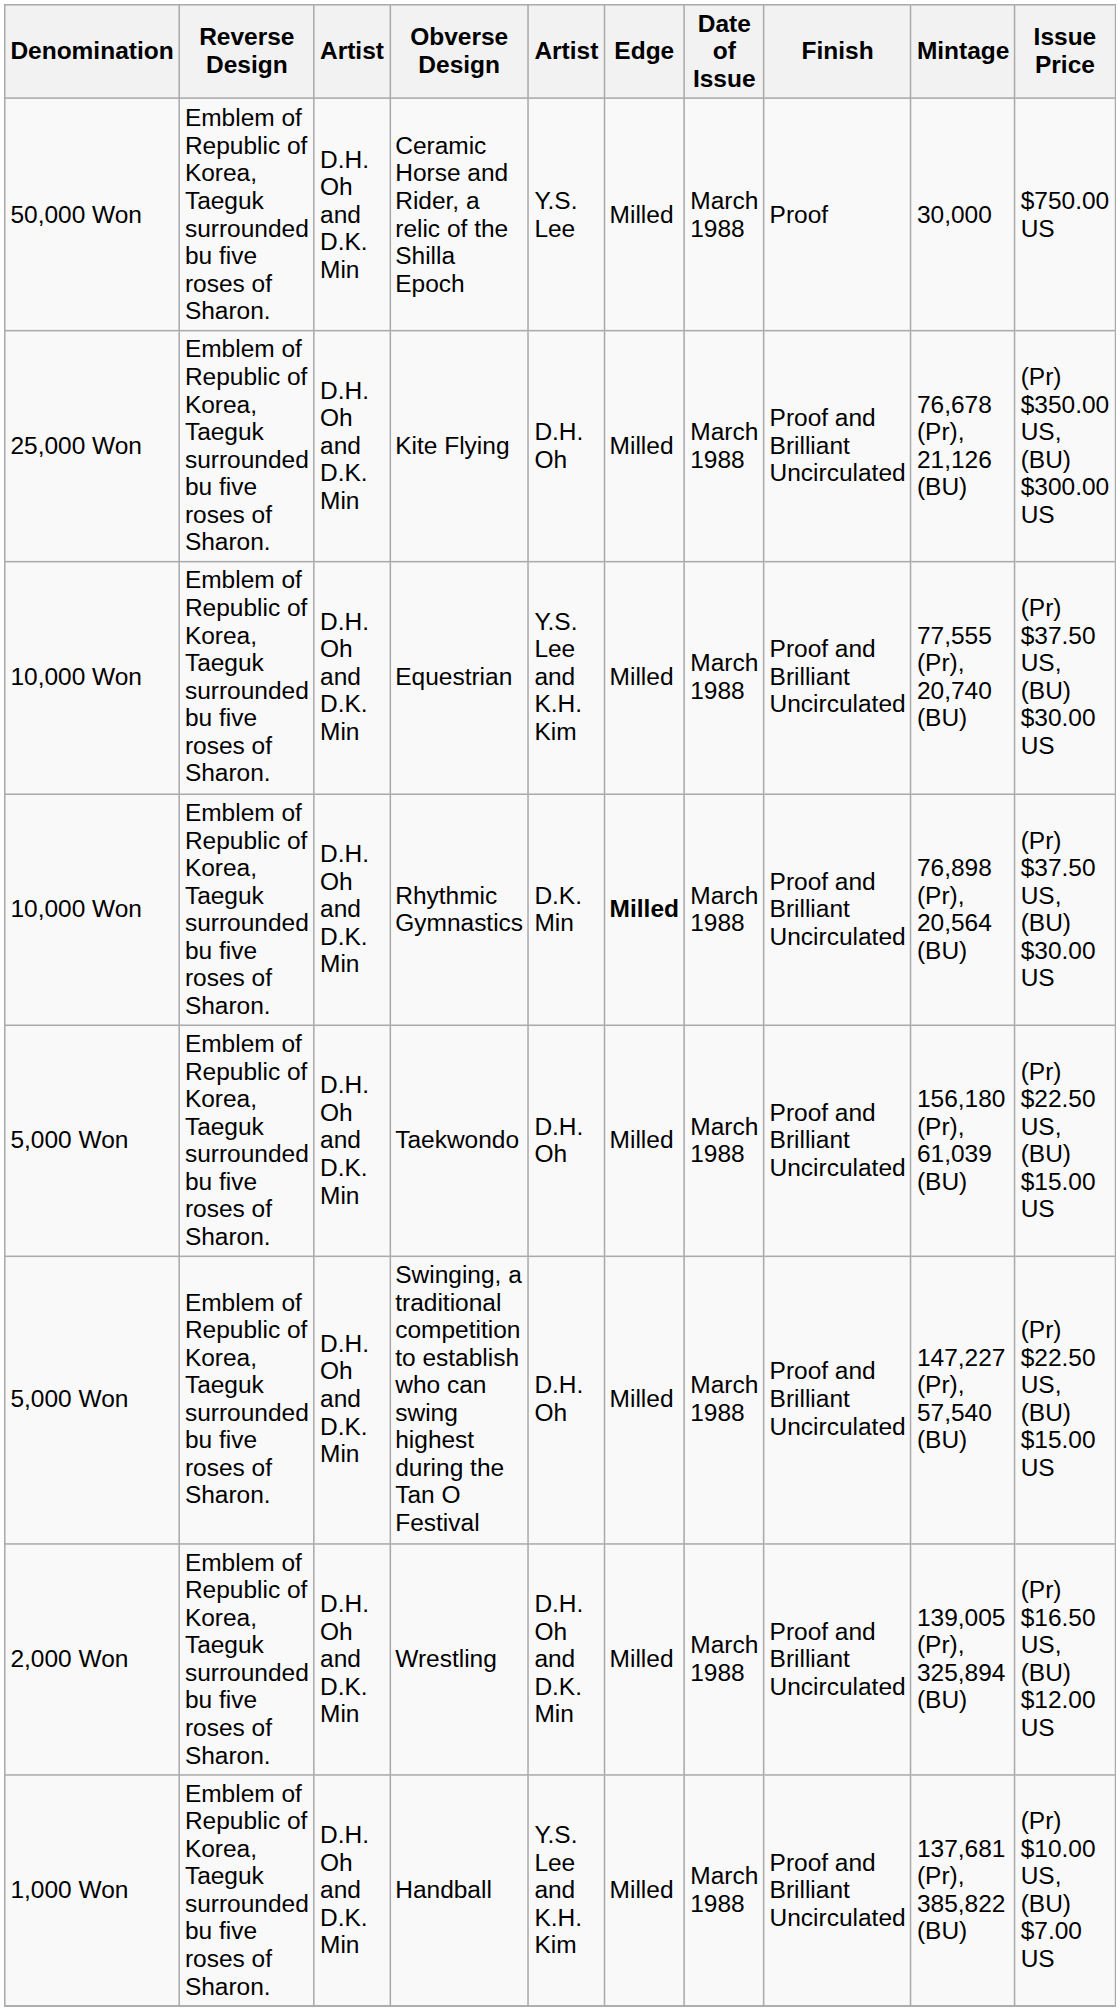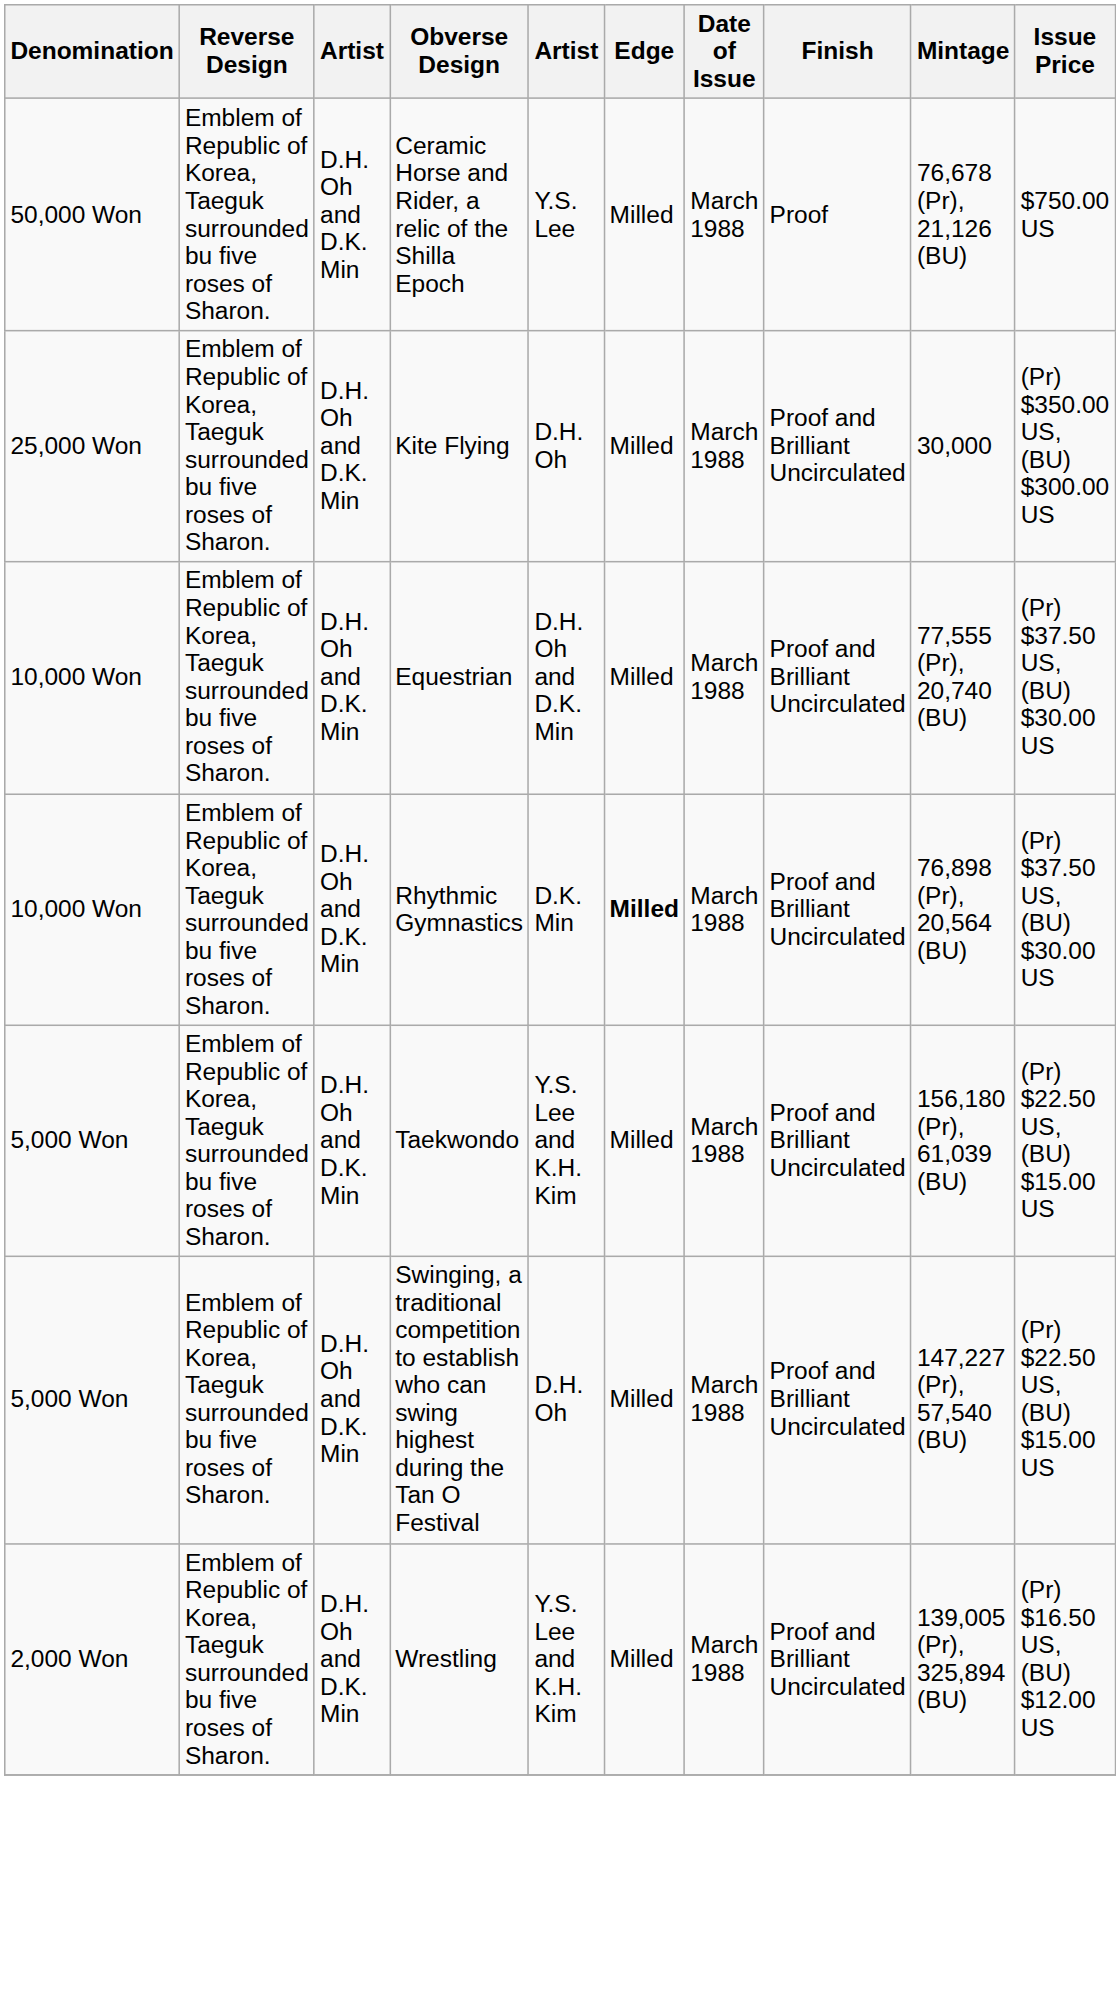Ceramic Horse and Rider, a relic of the Shilla Epoch | Mintage: 30,000 -> 76,678 (Pr), 21,126 (BU)
Kite Flying | Mintage: 76,678 (Pr), 21,126 (BU) -> 30,000
Equestrian | column 5: Y.S. Lee and K.H. Kim -> D.H. Oh and D.K. Min
Taekwondo | column 5: D.H. Oh -> Y.S. Lee and K.H. Kim
Wrestling | column 5: D.H. Oh and D.K. Min -> Y.S. Lee and K.H. Kim
- row: 1,000 Won | Emblem of Republic of Korea, Taeguk surrounded bu five roses of Sharon. | D.H. Oh and D.K. Min | Handball | Y.S. Lee and K.H. Kim | Milled | March 1988 | Proof and Brilliant Uncirculated | 137,681 (Pr), 385,822 (BU) | (Pr) $10.00 US, (BU) $7.00 US
